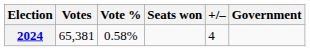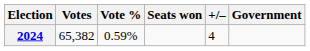2024 | Votes: 65,381 -> 65,382
2024 | Vote %: 0.58% -> 0.59%
